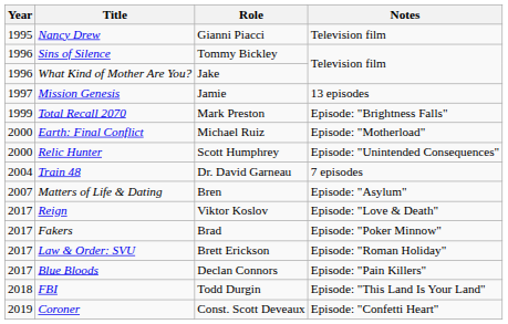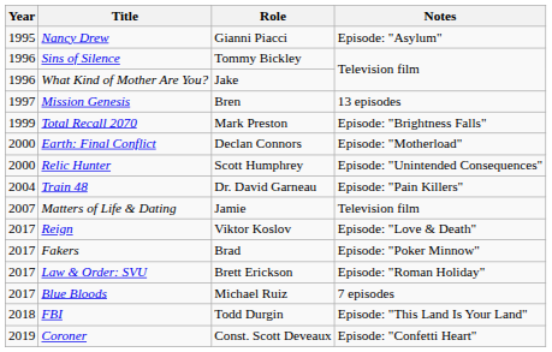Nancy Drew | Notes: Television film -> Episode: "Asylum"
Mission Genesis | Role: Jamie -> Bren
Earth: Final Conflict | Role: Michael Ruiz -> Declan Connors
Train 48 | Notes: 7 episodes -> Episode: "Pain Killers"
Matters of Life & Dating | Role: Bren -> Jamie
Matters of Life & Dating | Notes: Episode: "Asylum" -> Television film
Blue Bloods | Role: Declan Connors -> Michael Ruiz
Blue Bloods | Notes: Episode: "Pain Killers" -> 7 episodes
